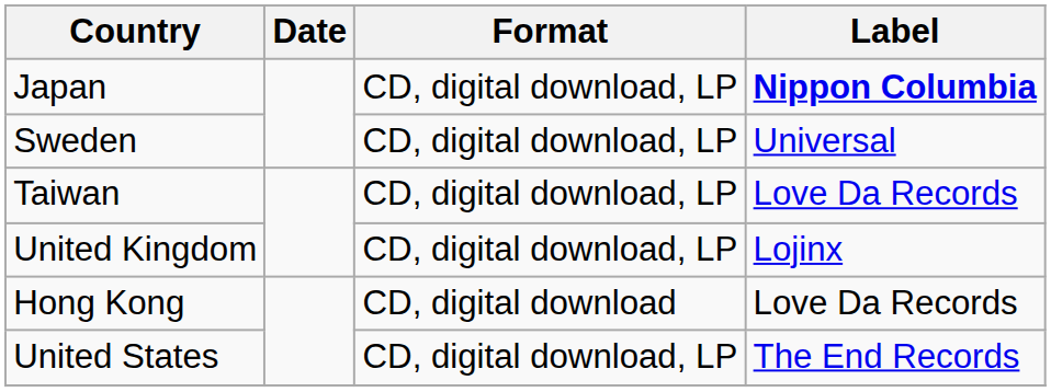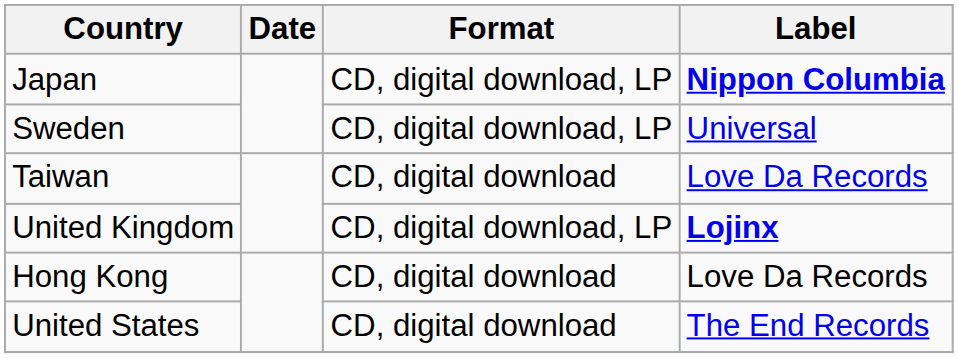Taiwan | Format: CD, digital download, LP -> CD, digital download
United Kingdom | Label: normal -> bold
United States | Format: CD, digital download, LP -> CD, digital download
